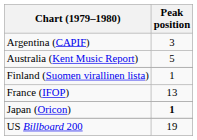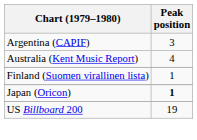Australia (Kent Music Report) | Peak position: 5 -> 4
- row: France (IFOP) | 13
